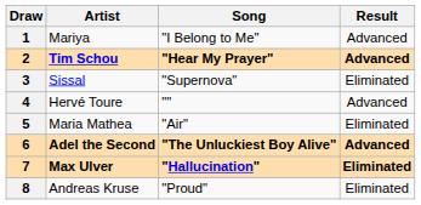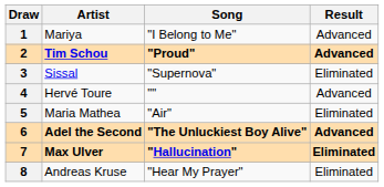2 | Song: "Hear My Prayer" -> "Proud"
8 | Song: "Proud" -> "Hear My Prayer"
